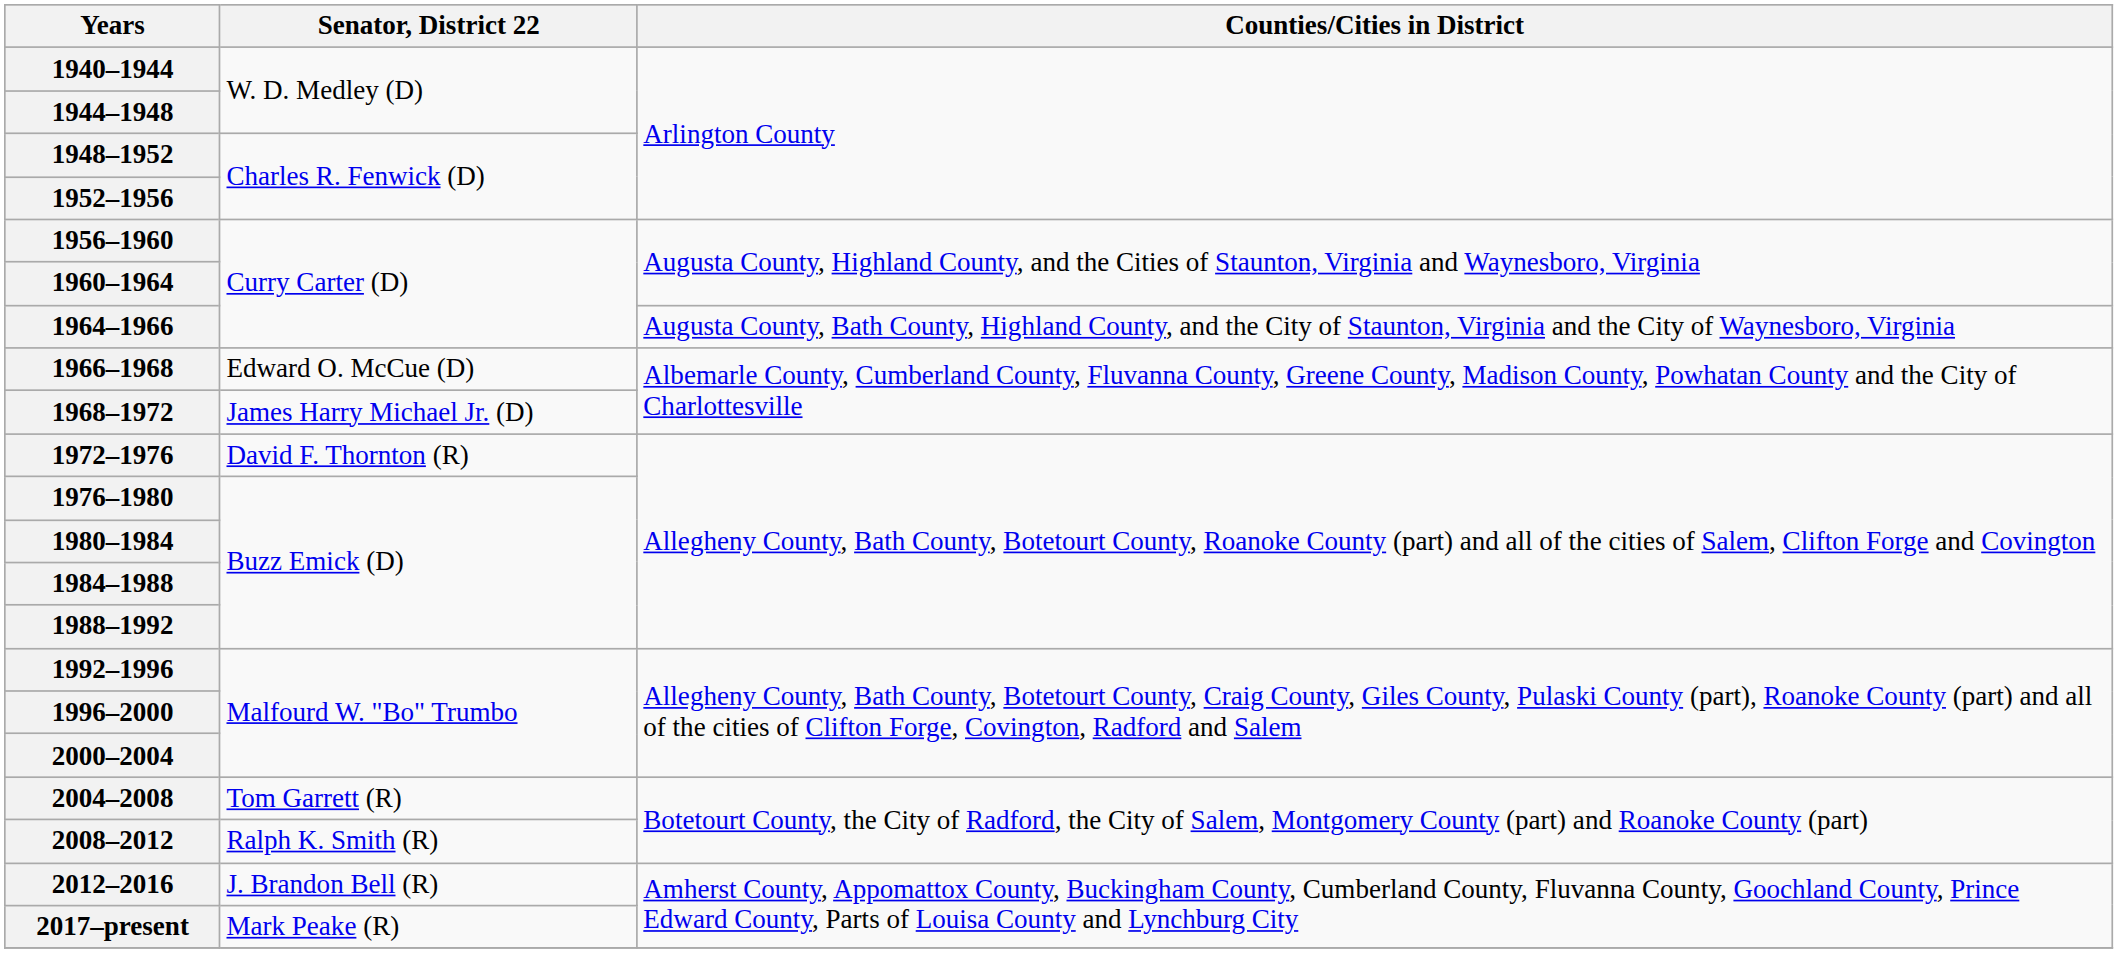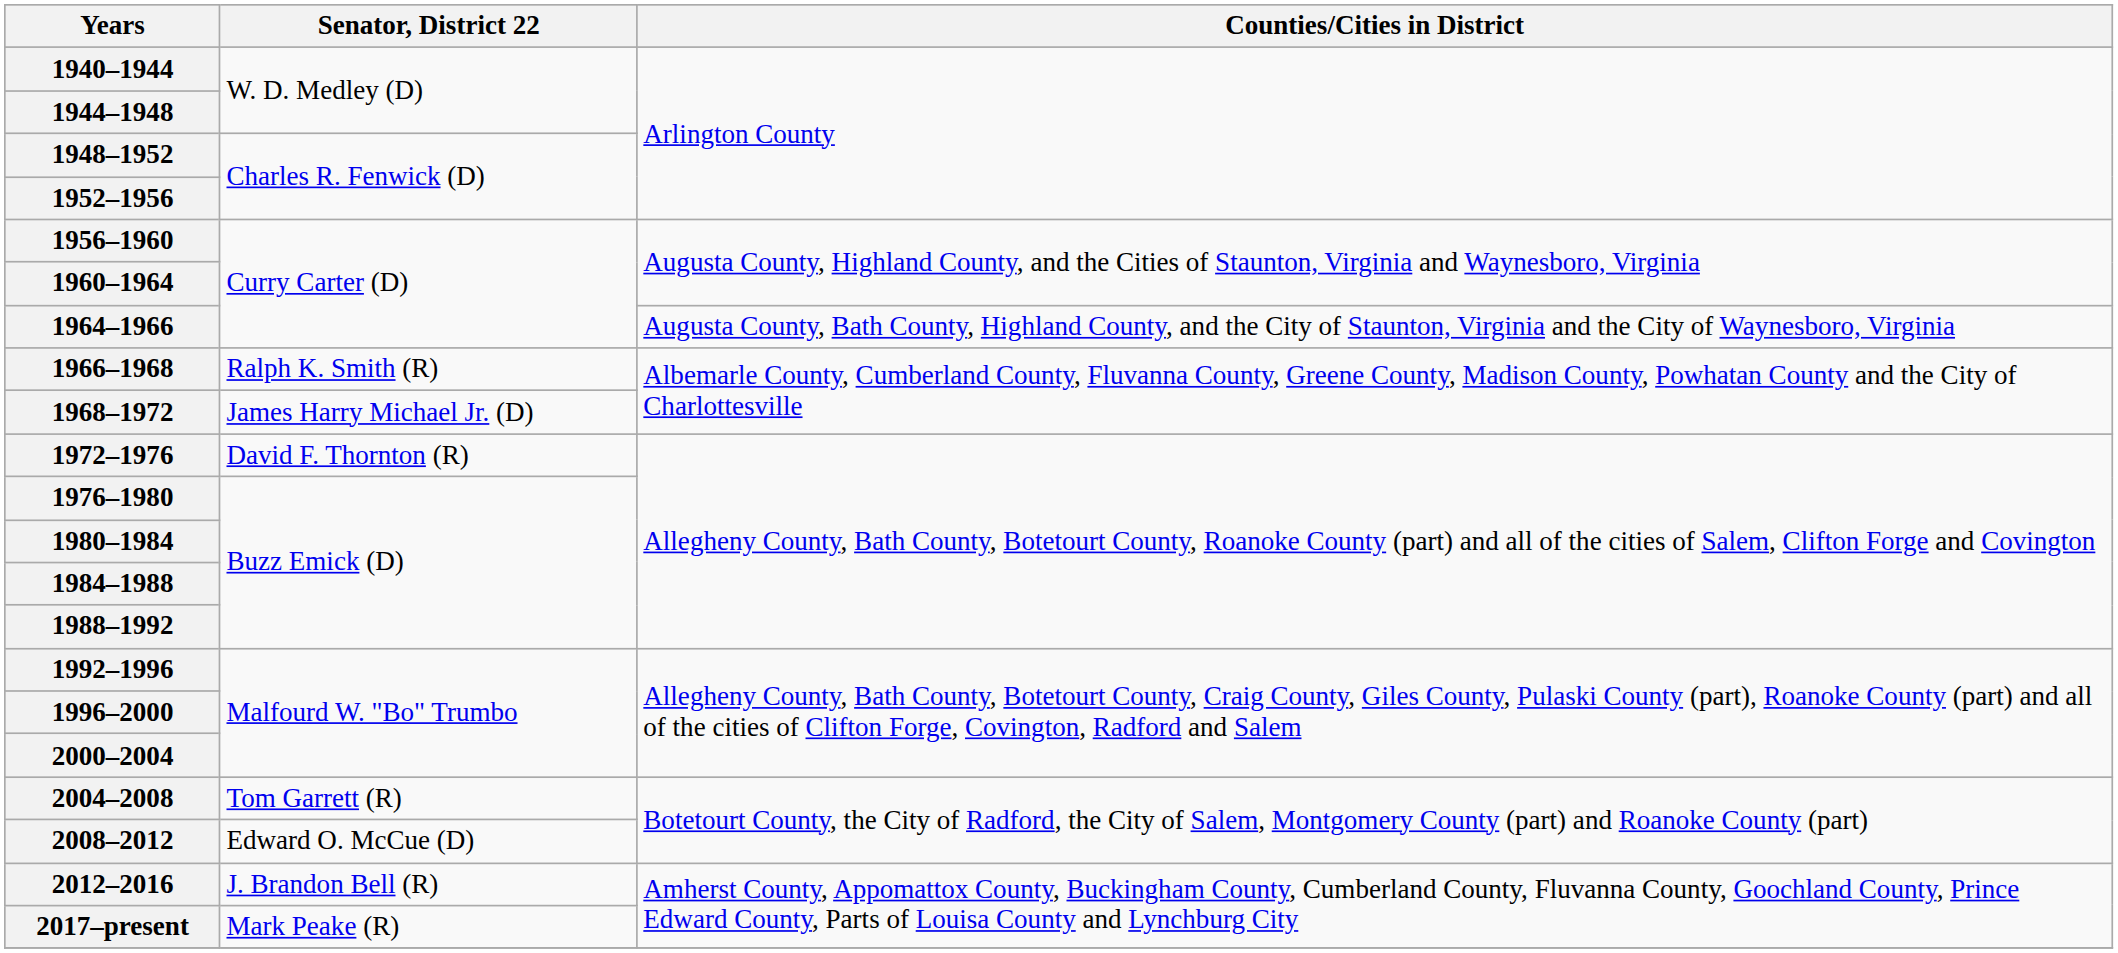1966–1968 | Senator, District 22: Edward O. McCue (D) -> Ralph K. Smith (R)
2008–2012 | Senator, District 22: Ralph K. Smith (R) -> Edward O. McCue (D)
